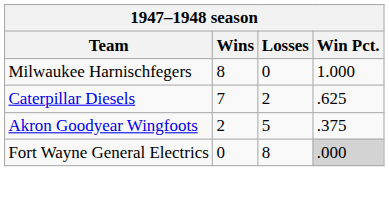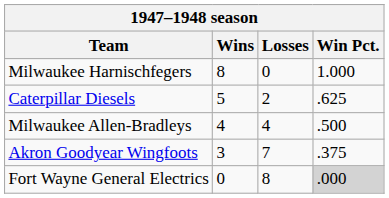Caterpillar Diesels | Wins: 7 -> 5
+ row: Milwaukee Allen-Bradleys | 4 | 4 | .500
Akron Goodyear Wingfoots | Wins: 2 -> 3
Akron Goodyear Wingfoots | Losses: 5 -> 7
